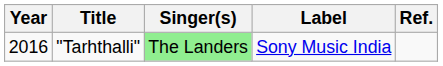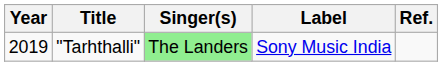"Tarhthalli" | Year: 2016 -> 2019
